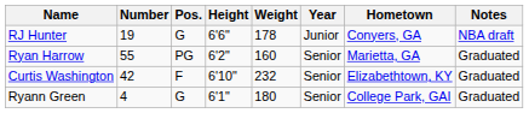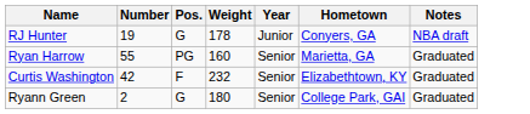- column: Height | 6'6" | 6'2" | 6'10" | 6'1"
Ryann Green | Number: 4 -> 2
